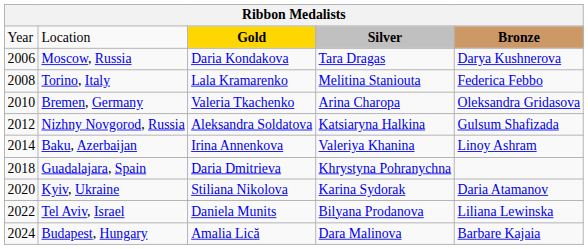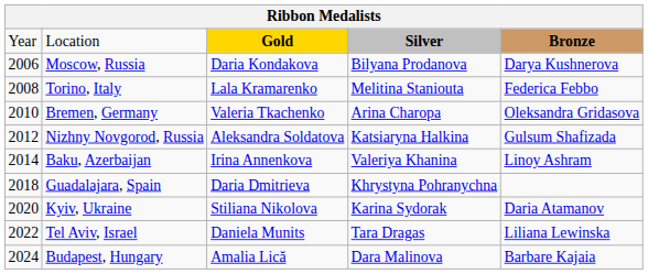Moscow, Russia | column 4: Tara Dragas -> Bilyana Prodanova
Tel Aviv, Israel | column 4: Bilyana Prodanova -> Tara Dragas
